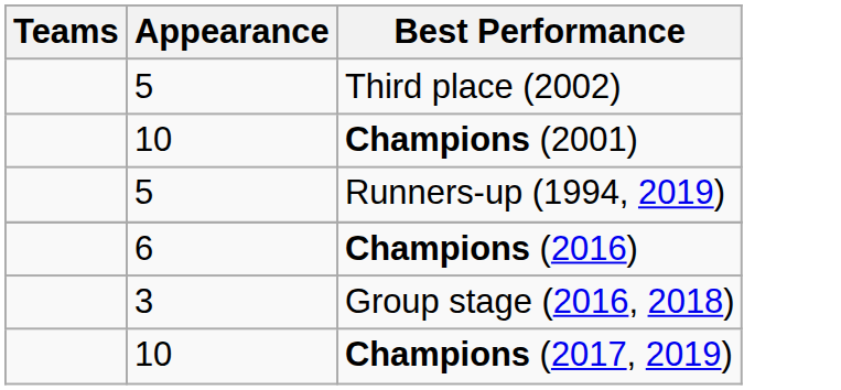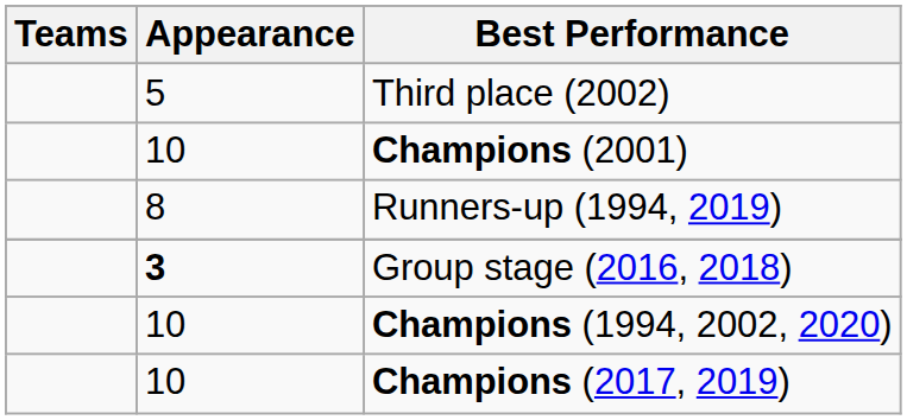Runners-up (1994, 2019) | Appearance: 5 -> 8
- row: 6 | Champions (2016)
Group stage (2016, 2018) | Appearance: normal -> bold
+ row: 10 | Champions (1994, 2002, 2020)
